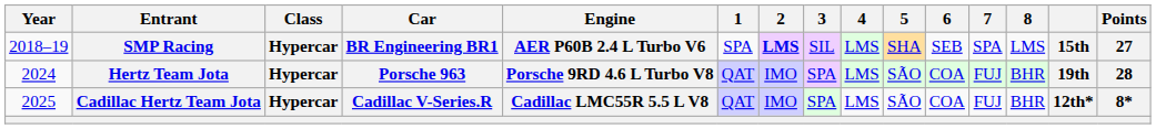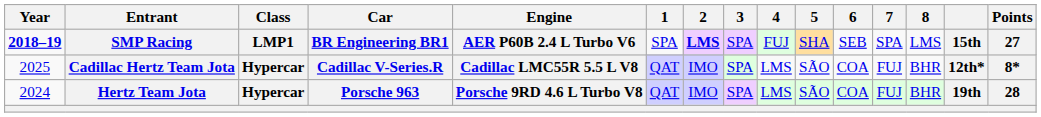SMP Racing | Year: normal -> bold
SMP Racing | Class: Hypercar -> LMP1
SMP Racing | 3: SIL -> SPA
SMP Racing | 4: LMS -> FUJ
rows swapped: Hertz Team Jota <-> Cadillac Hertz Team Jota
